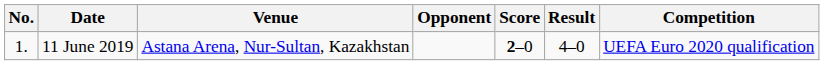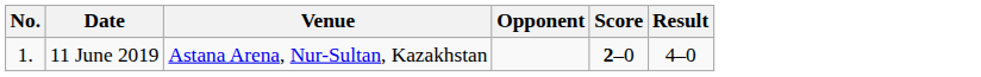- column: Competition | UEFA Euro 2020 qualification
